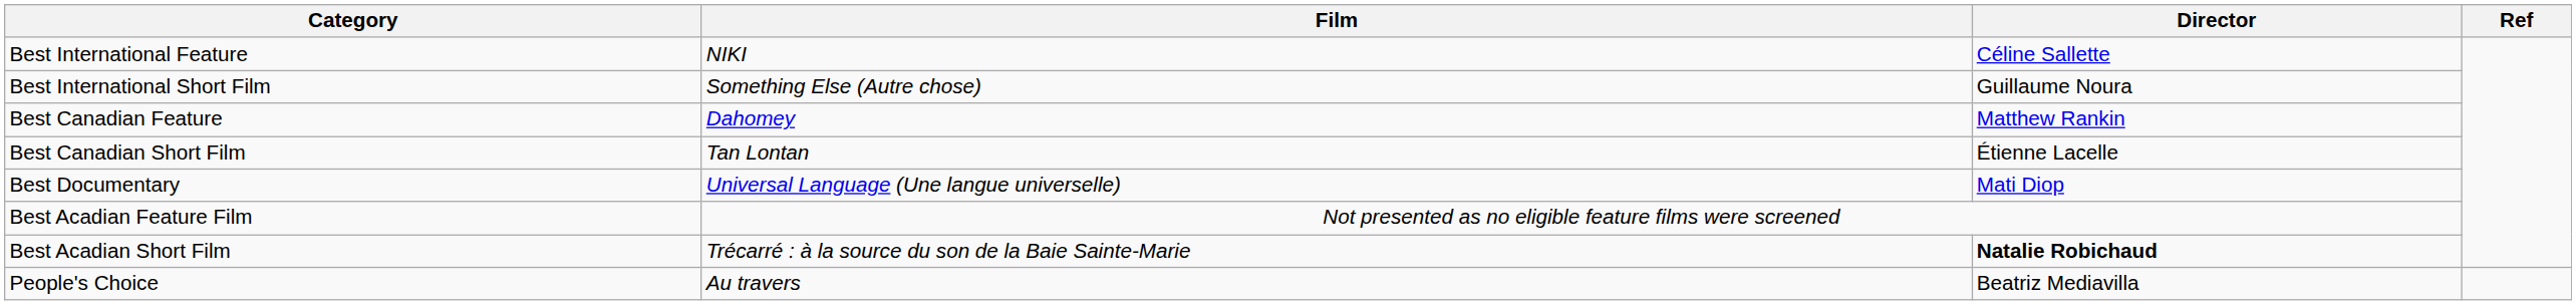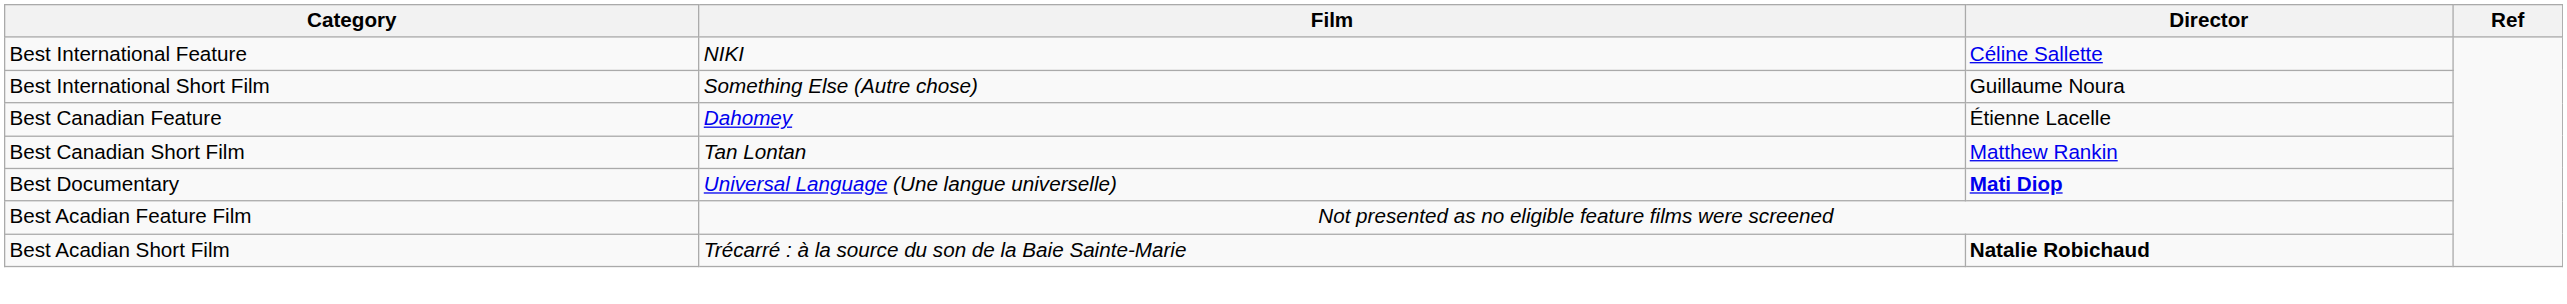Best Canadian Feature | Director: Matthew Rankin -> Étienne Lacelle
Best Canadian Short Film | Director: Étienne Lacelle -> Matthew Rankin
Best Documentary | Director: normal -> bold
- row: People's Choice | Au travers | Beatriz Mediavilla
